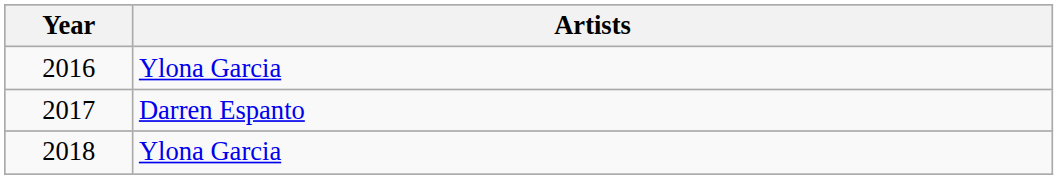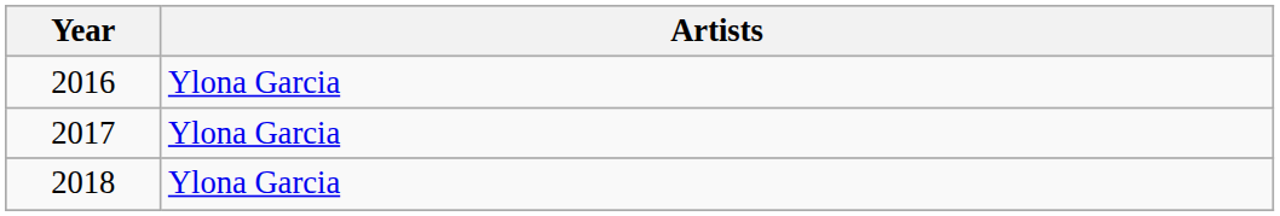2017 | Artists: Darren Espanto -> Ylona Garcia
